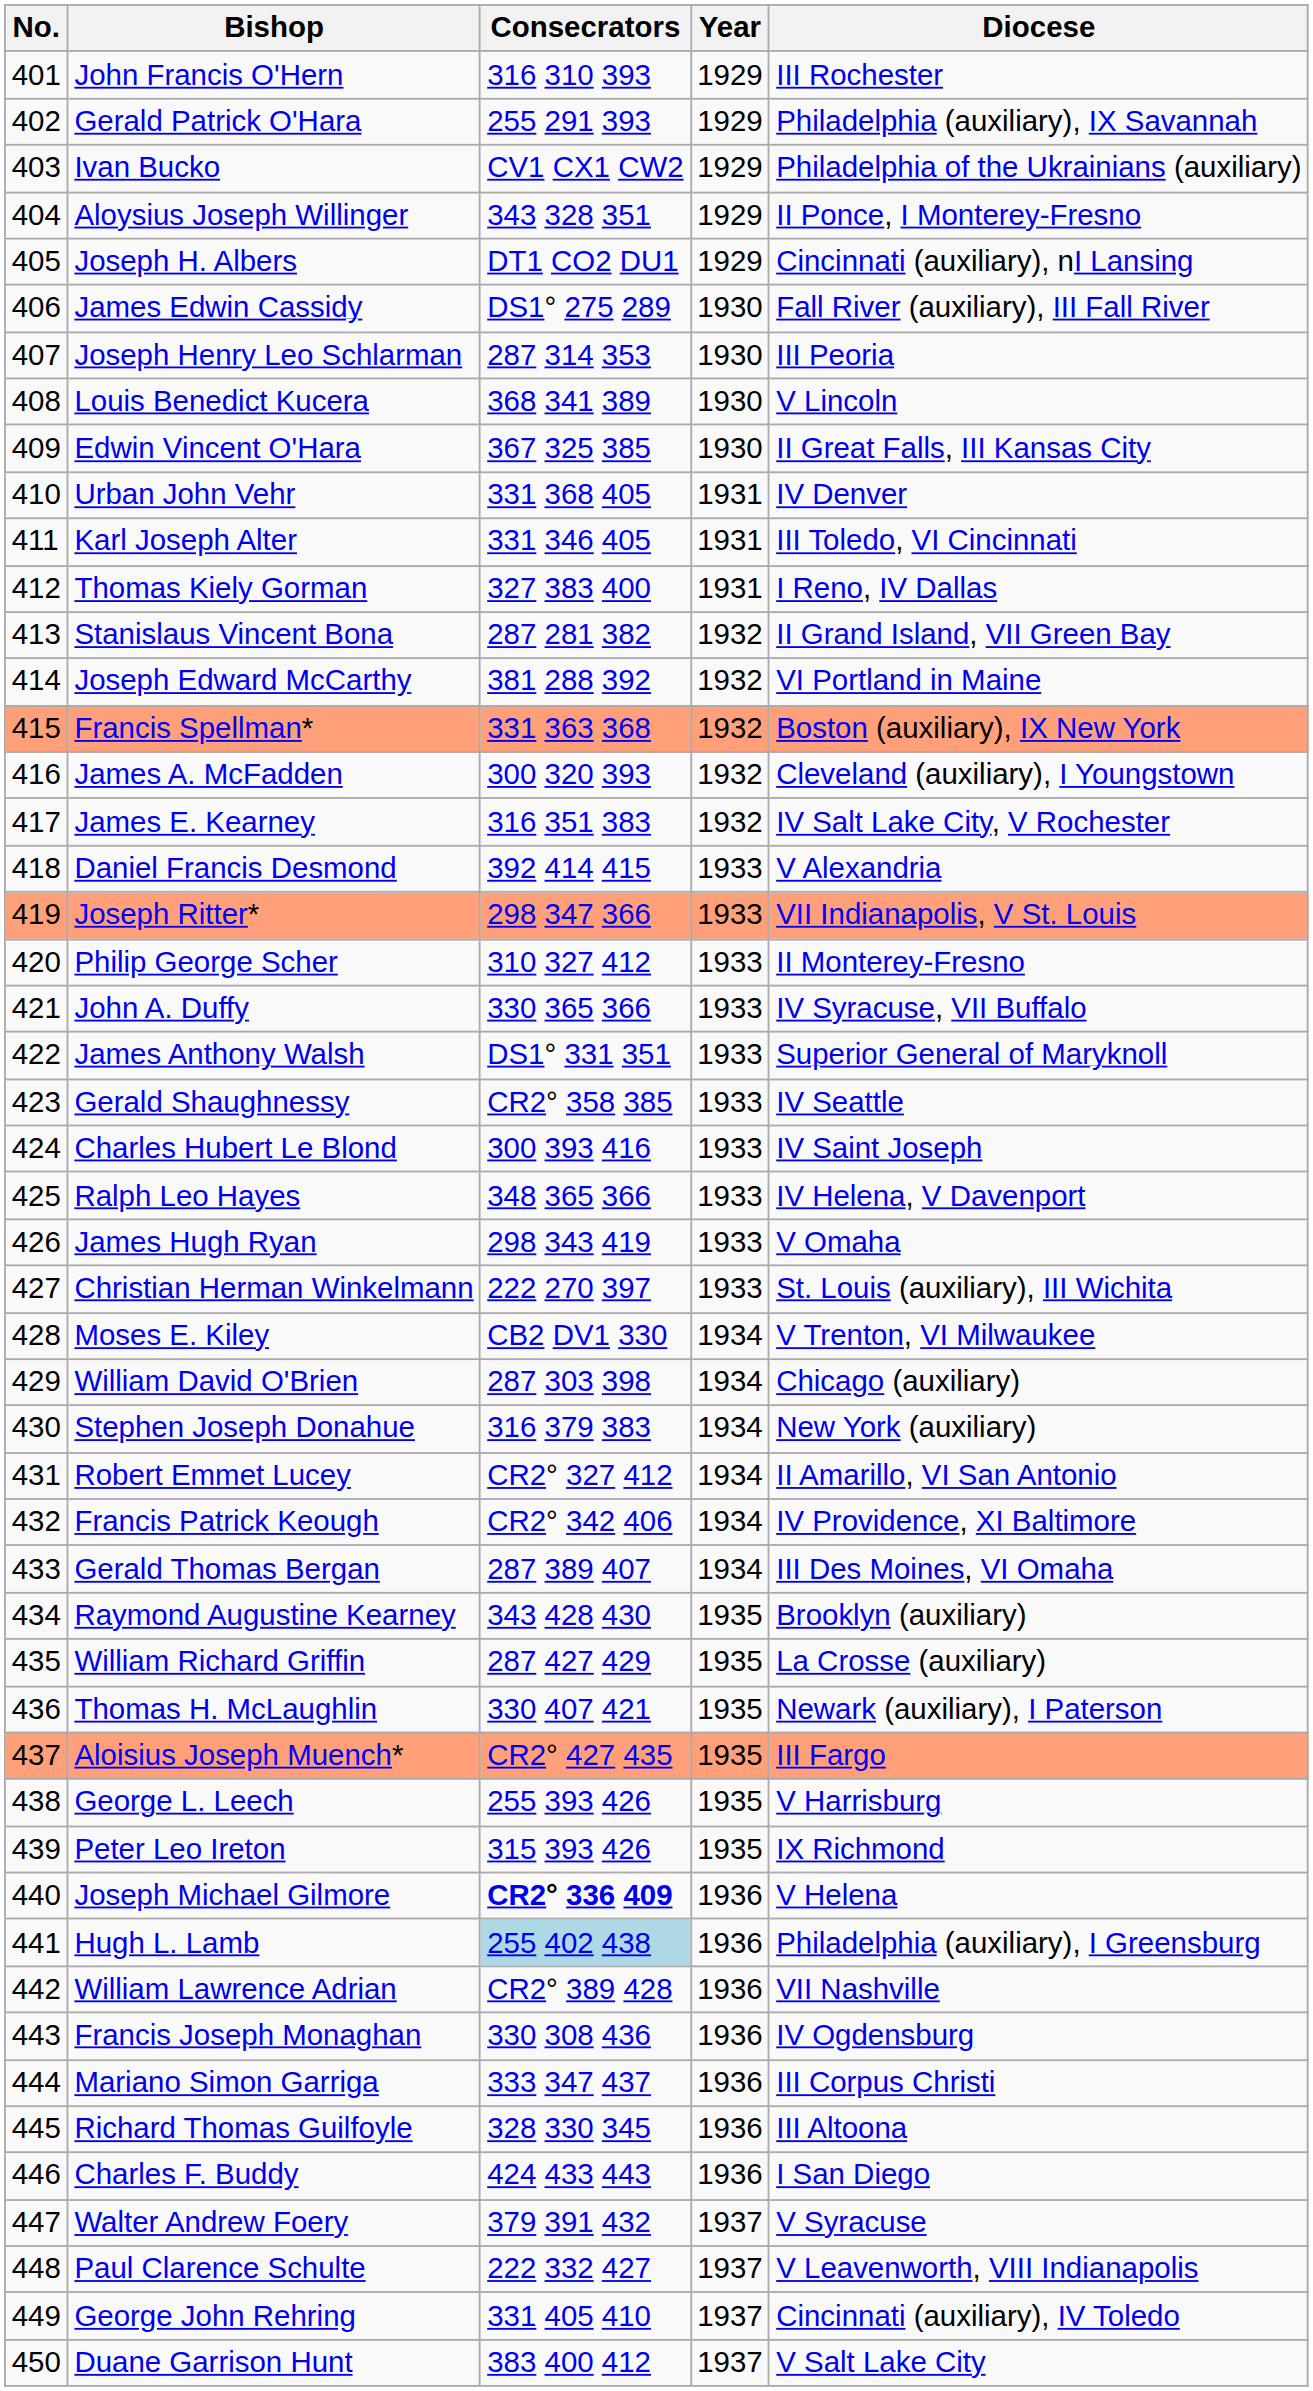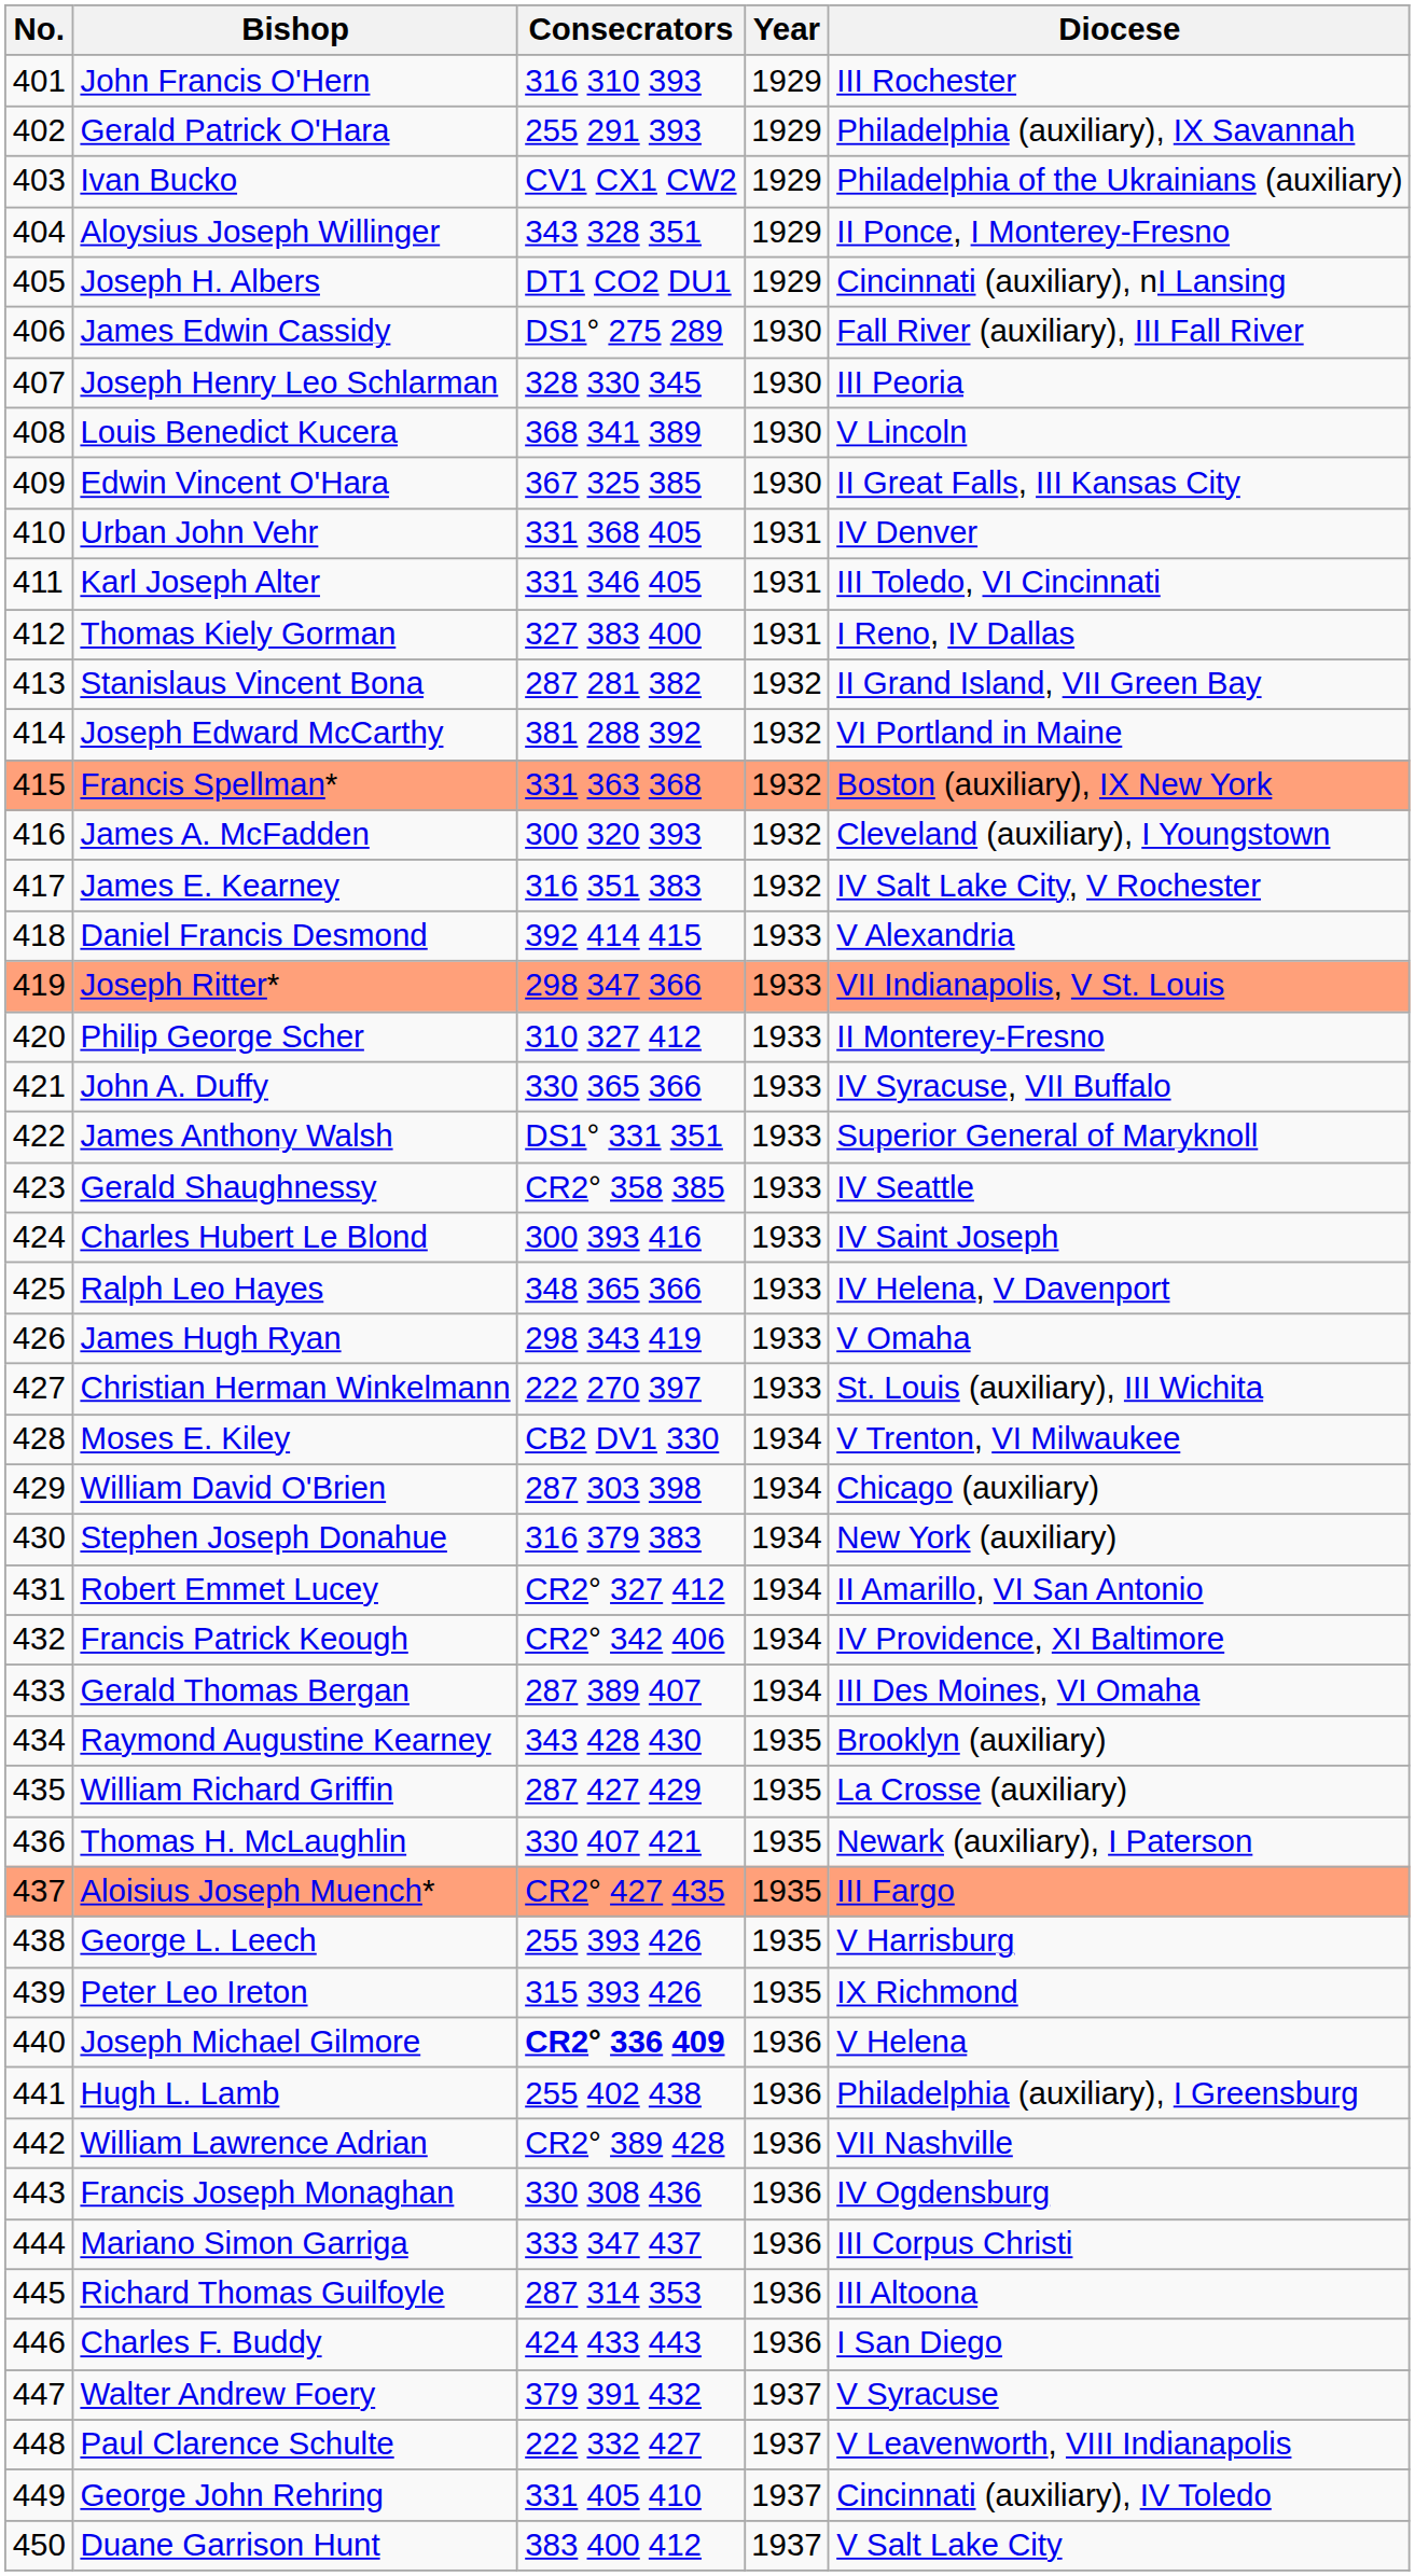Joseph Henry Leo Schlarman | Consecrators: 287 314 353 -> 328 330 345
Hugh L. Lamb | Consecrators: lightblue background -> no background
Richard Thomas Guilfoyle | Consecrators: 328 330 345 -> 287 314 353
